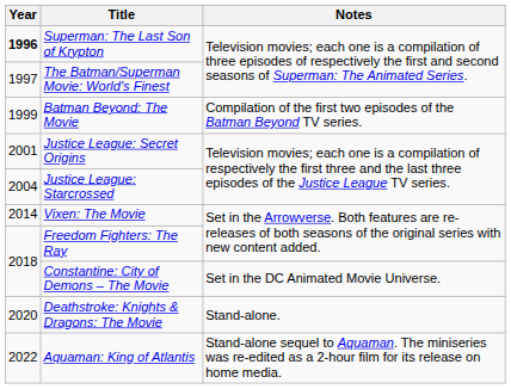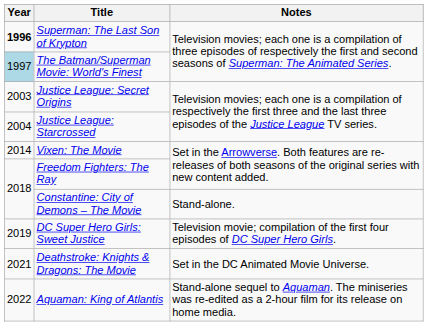The Batman/Superman Movie: World's Finest | Year: no background -> lightblue background
- row: 1999 | Batman Beyond: The Movie | Compilation of the first two episodes of the Batman Beyond TV series.
Justice League: Secret Origins | Year: 2001 -> 2003
Constantine: City of Demons – The Movie | Notes: Set in the DC Animated Movie Universe. -> Stand-alone.
+ row: 2019 | DC Super Hero Girls: Sweet Justice | Television movie; compilation of the first four episodes of DC Super Hero Girls.
Deathstroke: Knights & Dragons: The Movie | Year: 2020 -> 2021
Deathstroke: Knights & Dragons: The Movie | Notes: Stand-alone. -> Set in the DC Animated Movie Universe.
